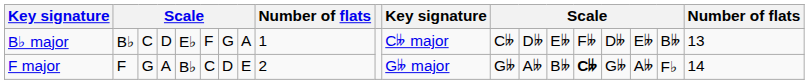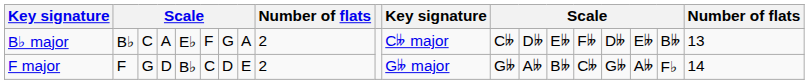B♭ major | column 4: D -> A
B♭ major | column 9: 1 -> 2
F major | column 4: A -> D
F major | column 15: bold -> normal
